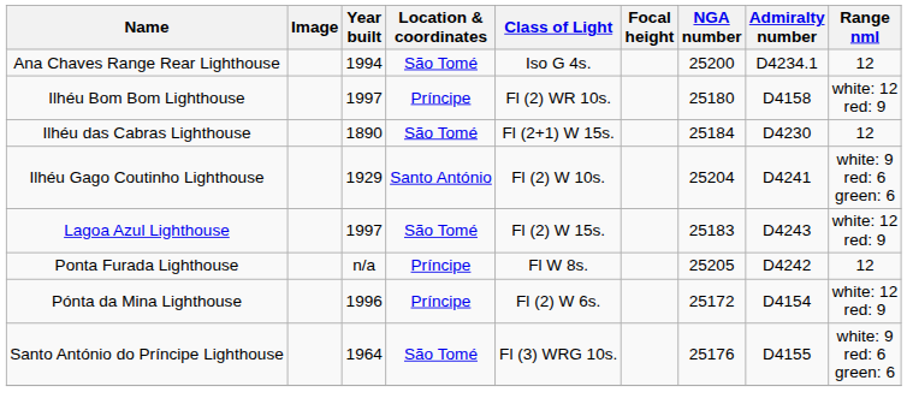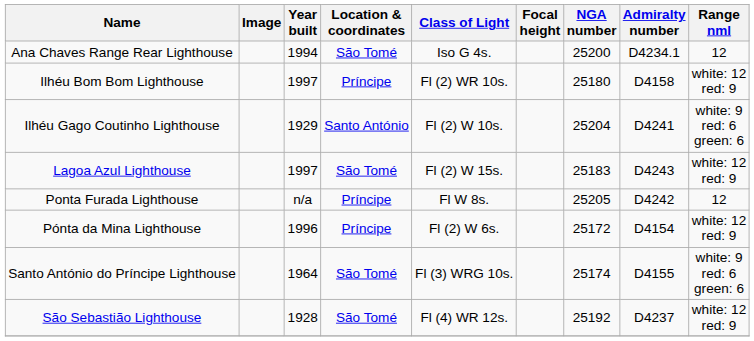- row: Ilhéu das Cabras Lighthouse | 1890 | São Tomé | Fl (2+1) W 15s. | 25184 | D4230 | 12
Santo António do Príncipe Lighthouse | NGA number: 25176 -> 25174
+ row: São Sebastião Lighthouse | 1928 | São Tomé | Fl (4) WR 12s. | 25192 | D4237 | white: 12 red: 9
